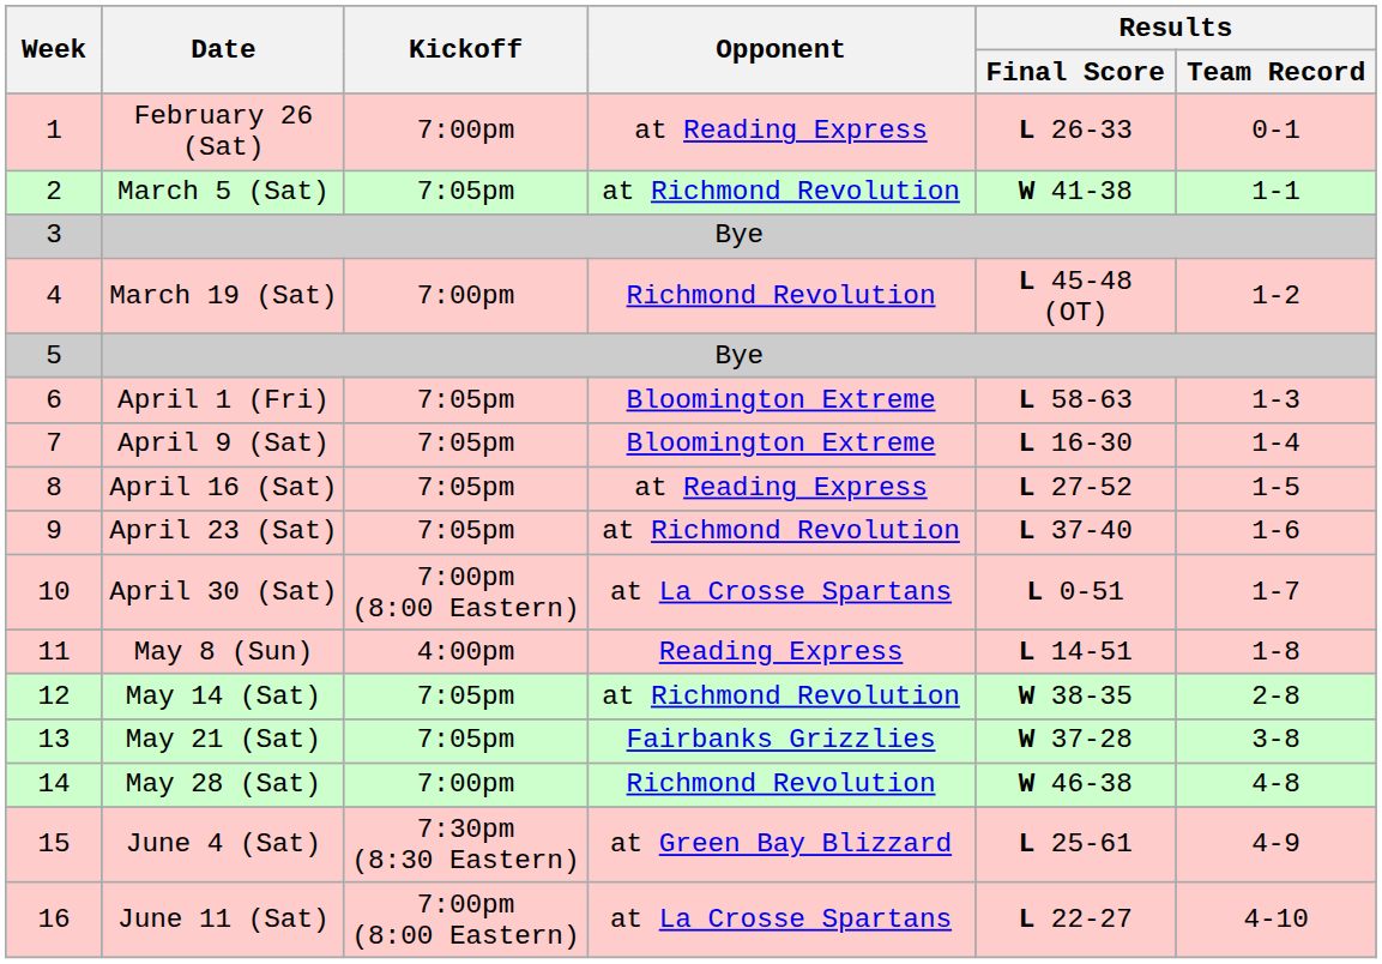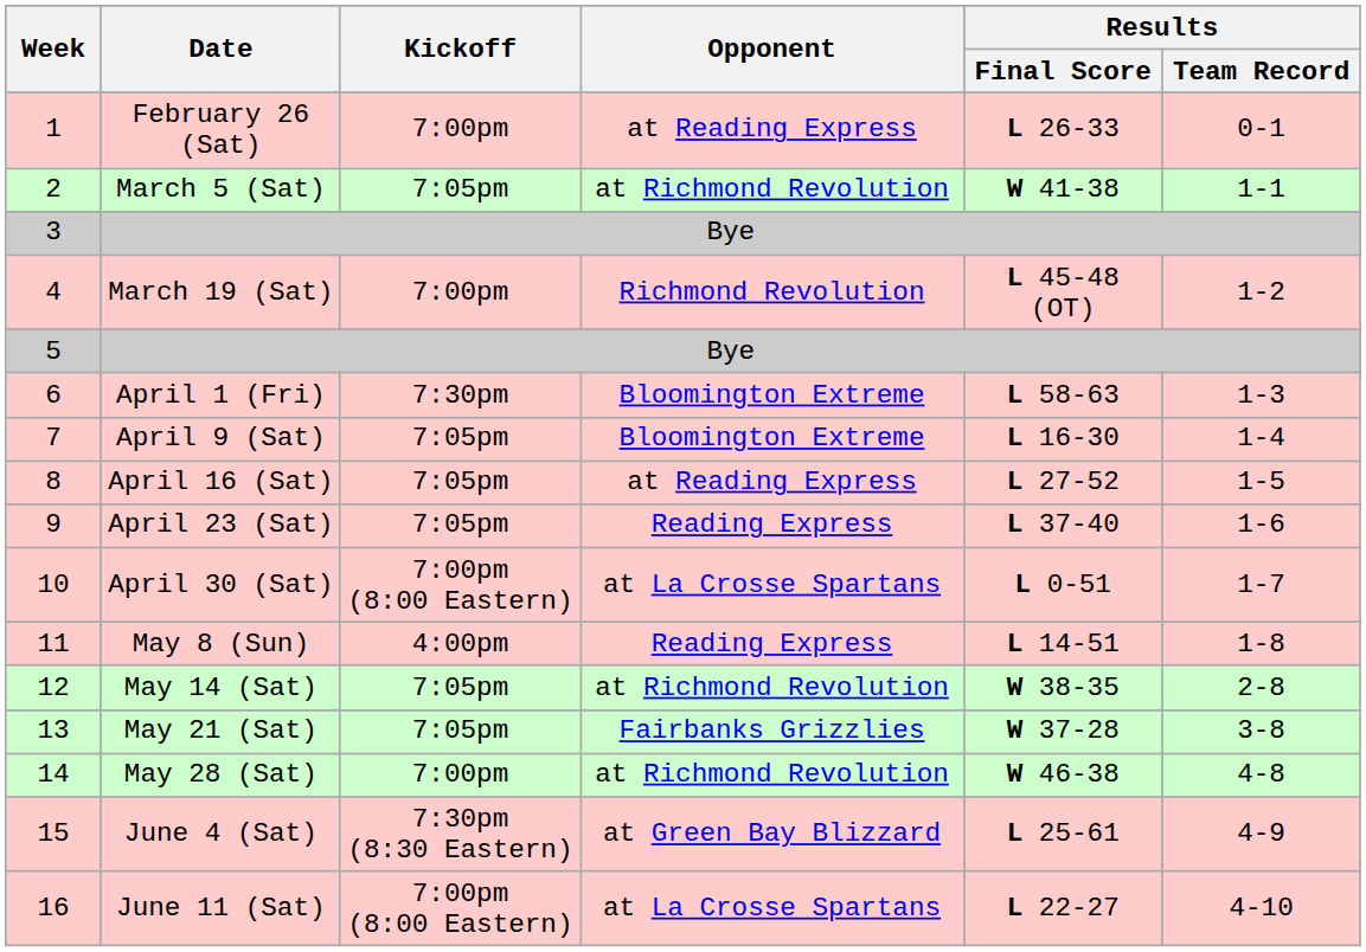April 1 (Fri) | Kickoff: 7:05pm -> 7:30pm
April 23 (Sat) | Opponent: at Richmond Revolution -> Reading Express
May 28 (Sat) | Opponent: Richmond Revolution -> at Richmond Revolution
